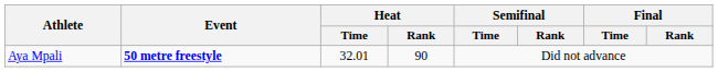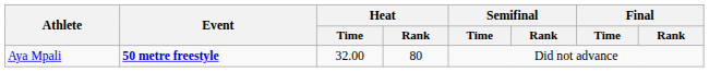Aya Mpali | Heat / Time: 32.01 -> 32.00
Aya Mpali | Heat / Rank: 90 -> 80
